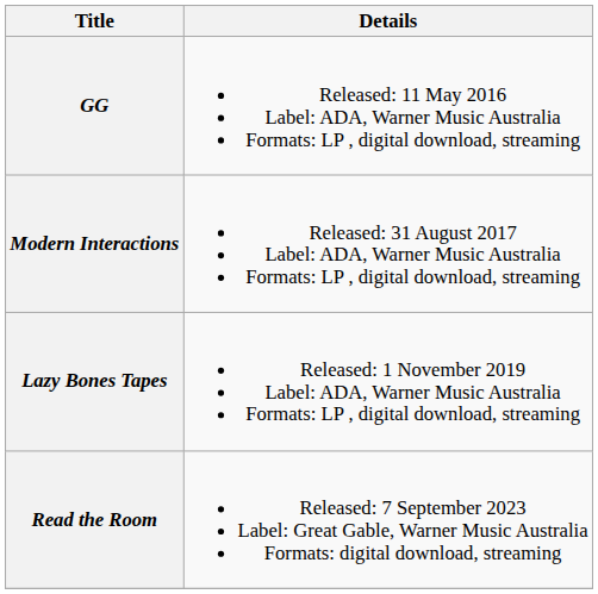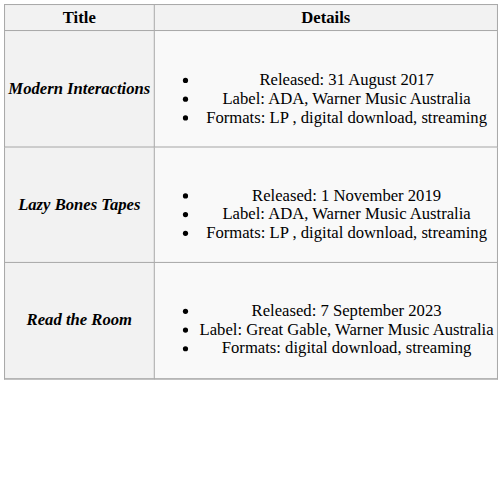- row: GG | Released: 11 May 2016 Label: ADA, Warner Music Australia Formats: LP , digital download, streaming
